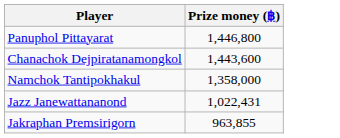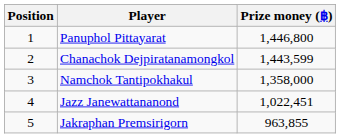+ column: Position | 1 | 2 | 3 | 4 | 5
Chanachok Dejpiratanamongkol | Prize money (฿): 1,443,600 -> 1,443,599
Jazz Janewattananond | Prize money (฿): 1,022,431 -> 1,022,451
